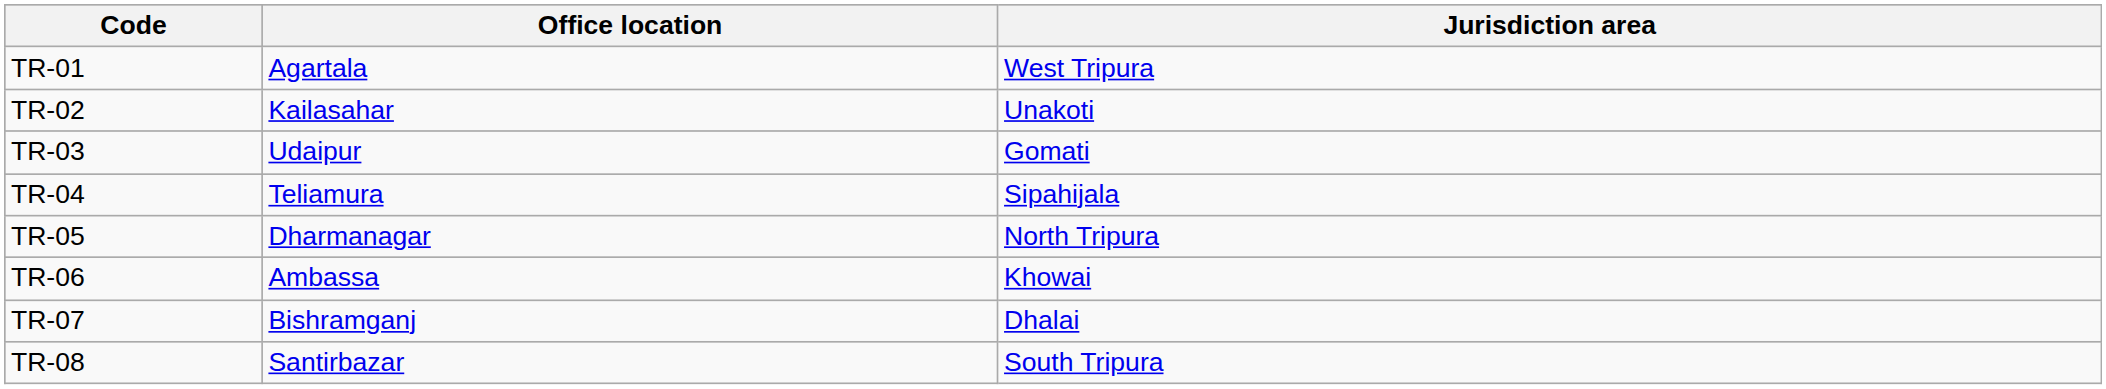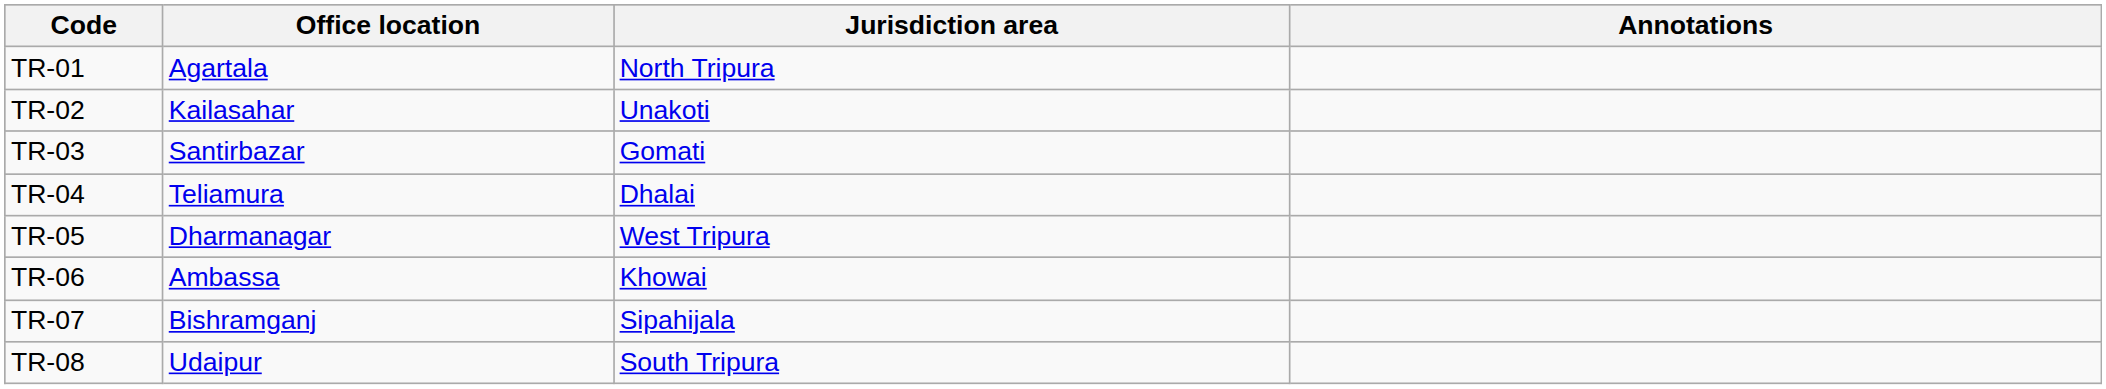+ column: Annotations
TR-01 | Jurisdiction area: West Tripura -> North Tripura
TR-03 | Office location: Udaipur -> Santirbazar
TR-04 | Jurisdiction area: Sipahijala -> Dhalai
TR-05 | Jurisdiction area: North Tripura -> West Tripura
TR-07 | Jurisdiction area: Dhalai -> Sipahijala
TR-08 | Office location: Santirbazar -> Udaipur
